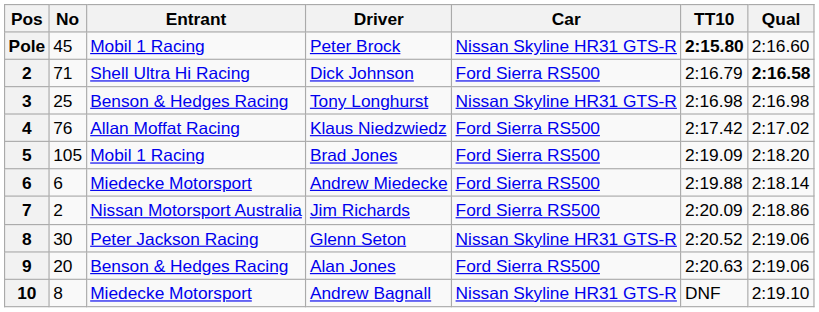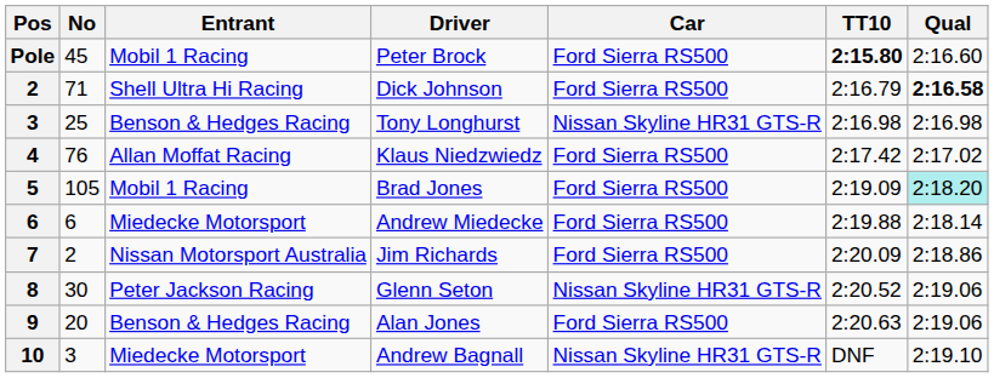Peter Brock | Car: Nissan Skyline HR31 GTS-R -> Ford Sierra RS500
Brad Jones | Qual: no background -> paleturquoise background
Andrew Bagnall | No: 8 -> 3
